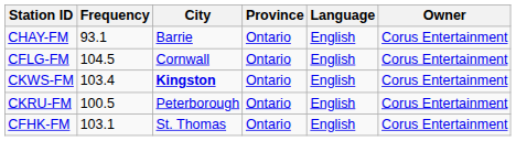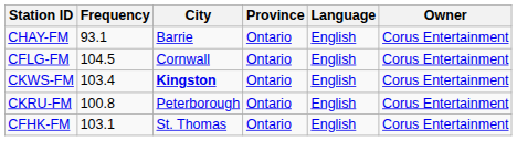CKRU-FM | Frequency: 100.5 -> 100.8
